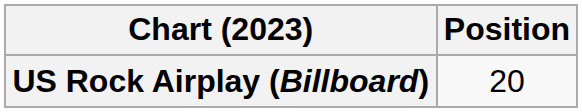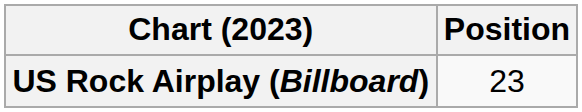US Rock Airplay (Billboard) | Position: 20 -> 23
